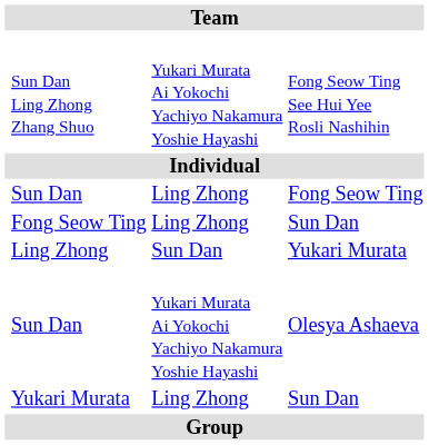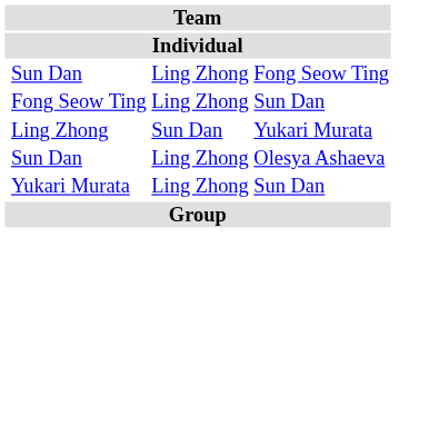- row: Sun Dan Ling Zhong Zhang Shuo | Yukari Murata Ai Yokochi Yachiyo Nakamura Yoshie Hayashi | Fong Seow Ting See Hui Yee Rosli Nashihin
Sun Dan / Olesya Ashaeva | column 3: Yukari Murata Ai Yokochi Yachiyo Nakamura Yoshie Hayashi -> Ling Zhong
